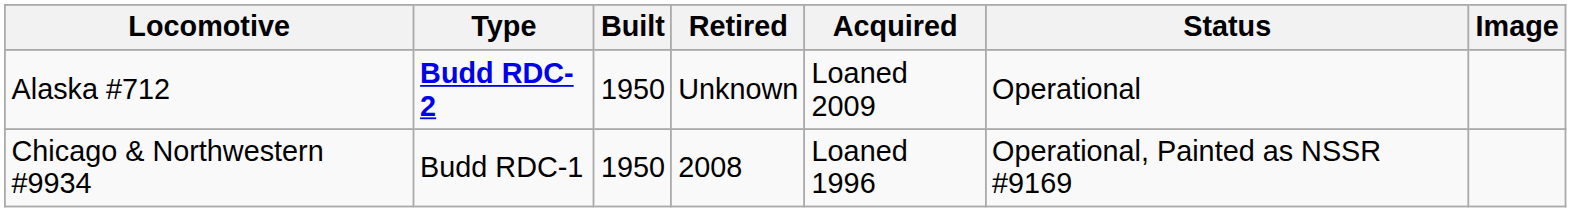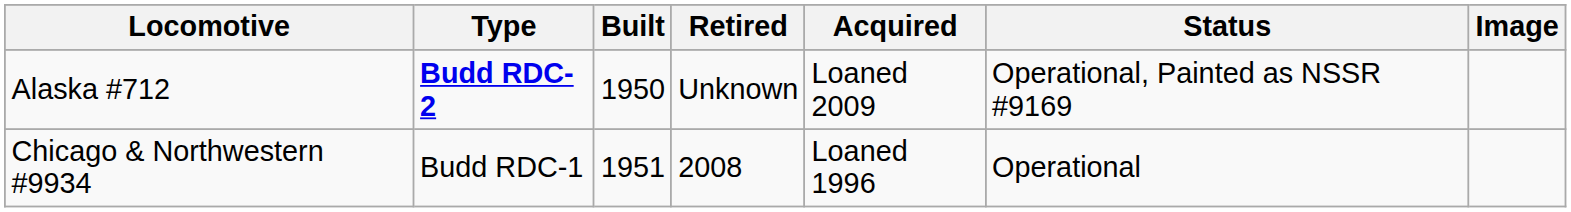Alaska #712 | Status: Operational -> Operational, Painted as NSSR #9169
Chicago & Northwestern #9934 | Built: 1950 -> 1951
Chicago & Northwestern #9934 | Status: Operational, Painted as NSSR #9169 -> Operational
